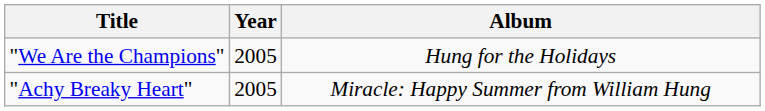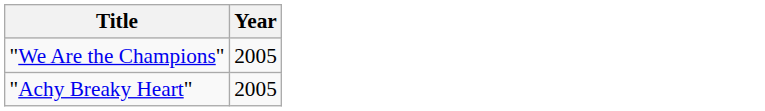- column: Album | Hung for the Holidays | Miracle: Happy Summer from William Hung
